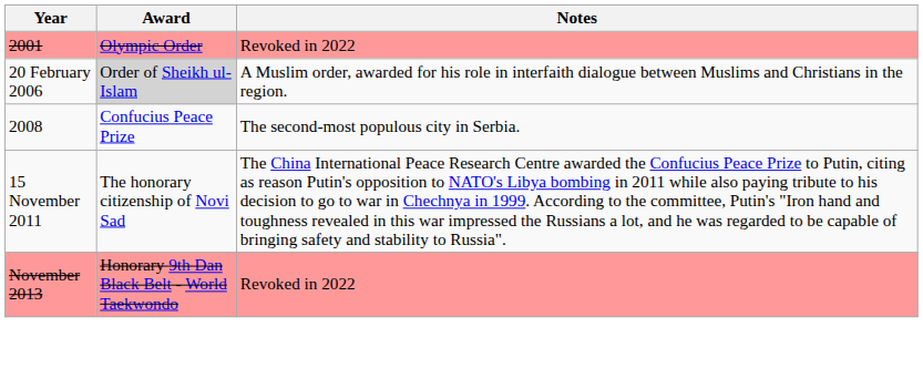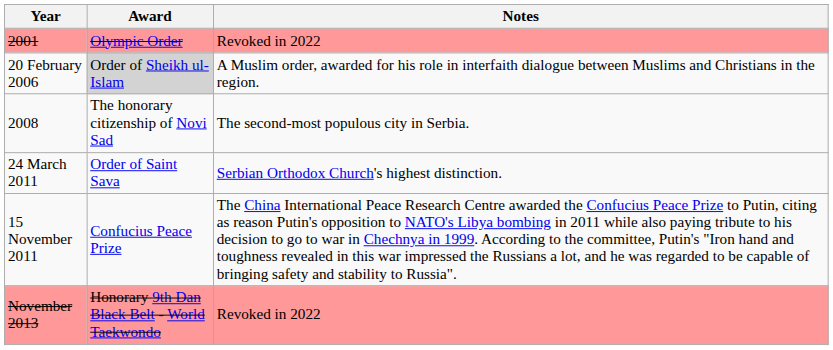2008 | Award: Confucius Peace Prize -> The honorary citizenship of Novi Sad
+ row: 24 March 2011 | Order of Saint Sava | Serbian Orthodox Church's highest distinction.
15 November 2011 | Award: The honorary citizenship of Novi Sad -> Confucius Peace Prize
